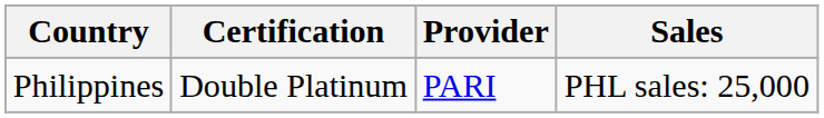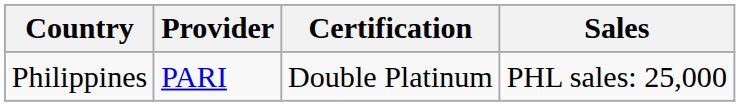columns swapped: Provider <-> Certification
